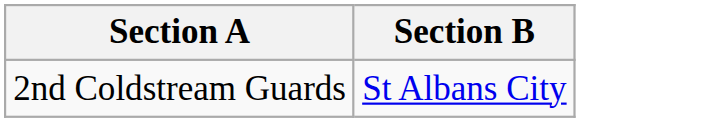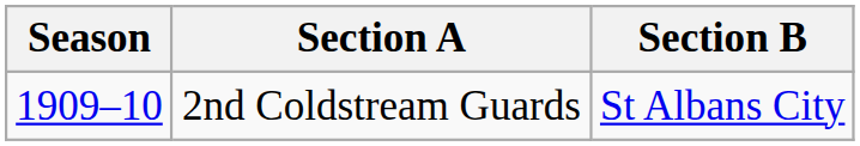+ column: Season | 1909–10
